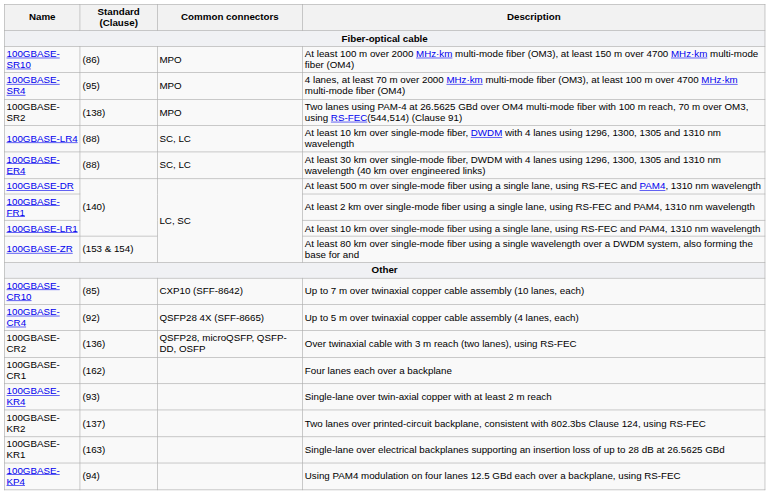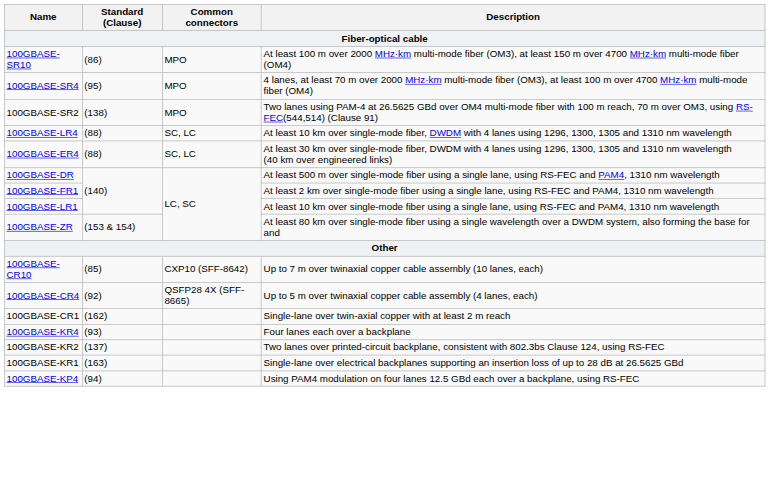- row: 100GBASE-CR2 | (136) | QSFP28, microQSFP, QSFP-DD, OSFP | Over twinaxial cable with 3 m reach (two lanes), using RS-FEC
100GBASE-CR1 | Description: Four lanes each over a backplane -> Single-lane over twin-axial copper with at least 2 m reach
100GBASE-KR4 | Description: Single-lane over twin-axial copper with at least 2 m reach -> Four lanes each over a backplane
